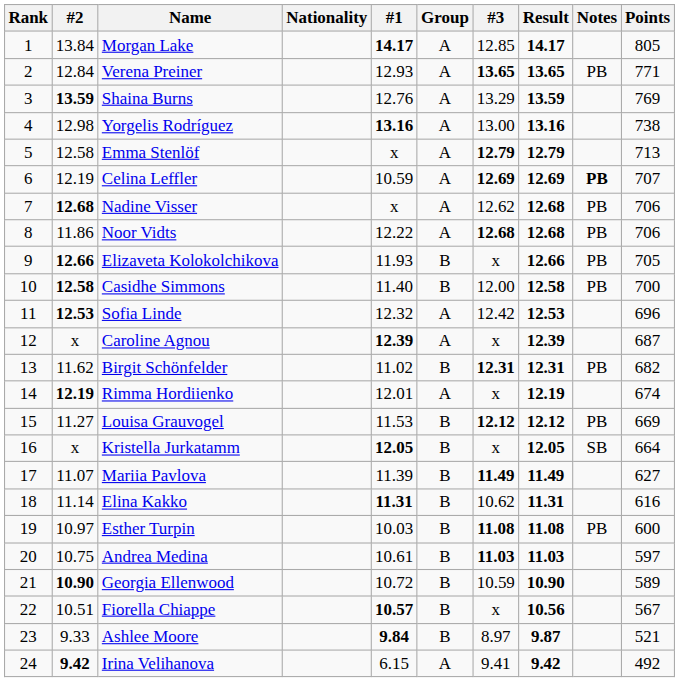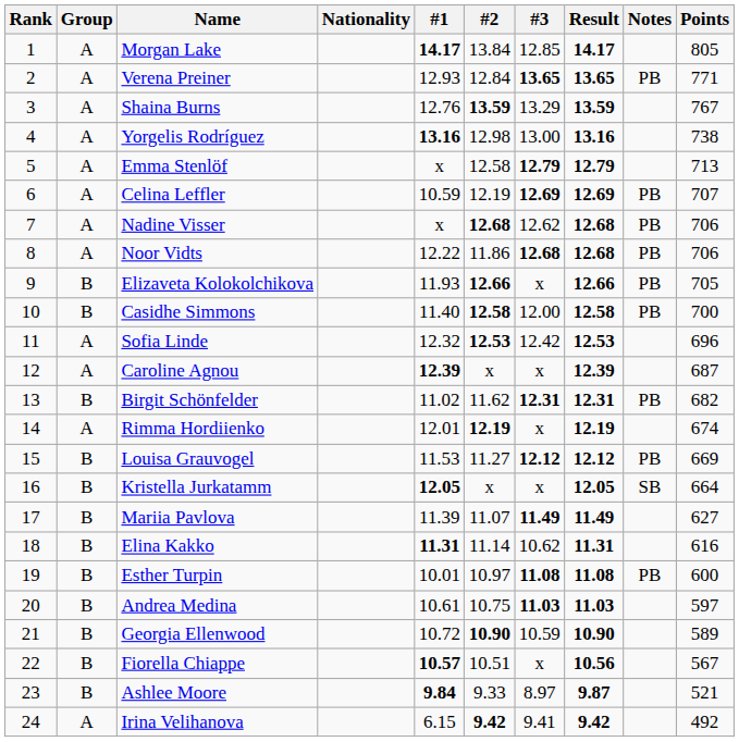columns swapped: Group <-> #2
Shaina Burns | Points: 769 -> 767
Celina Leffler | Notes: bold -> normal
Esther Turpin | #1: 10.03 -> 10.01
